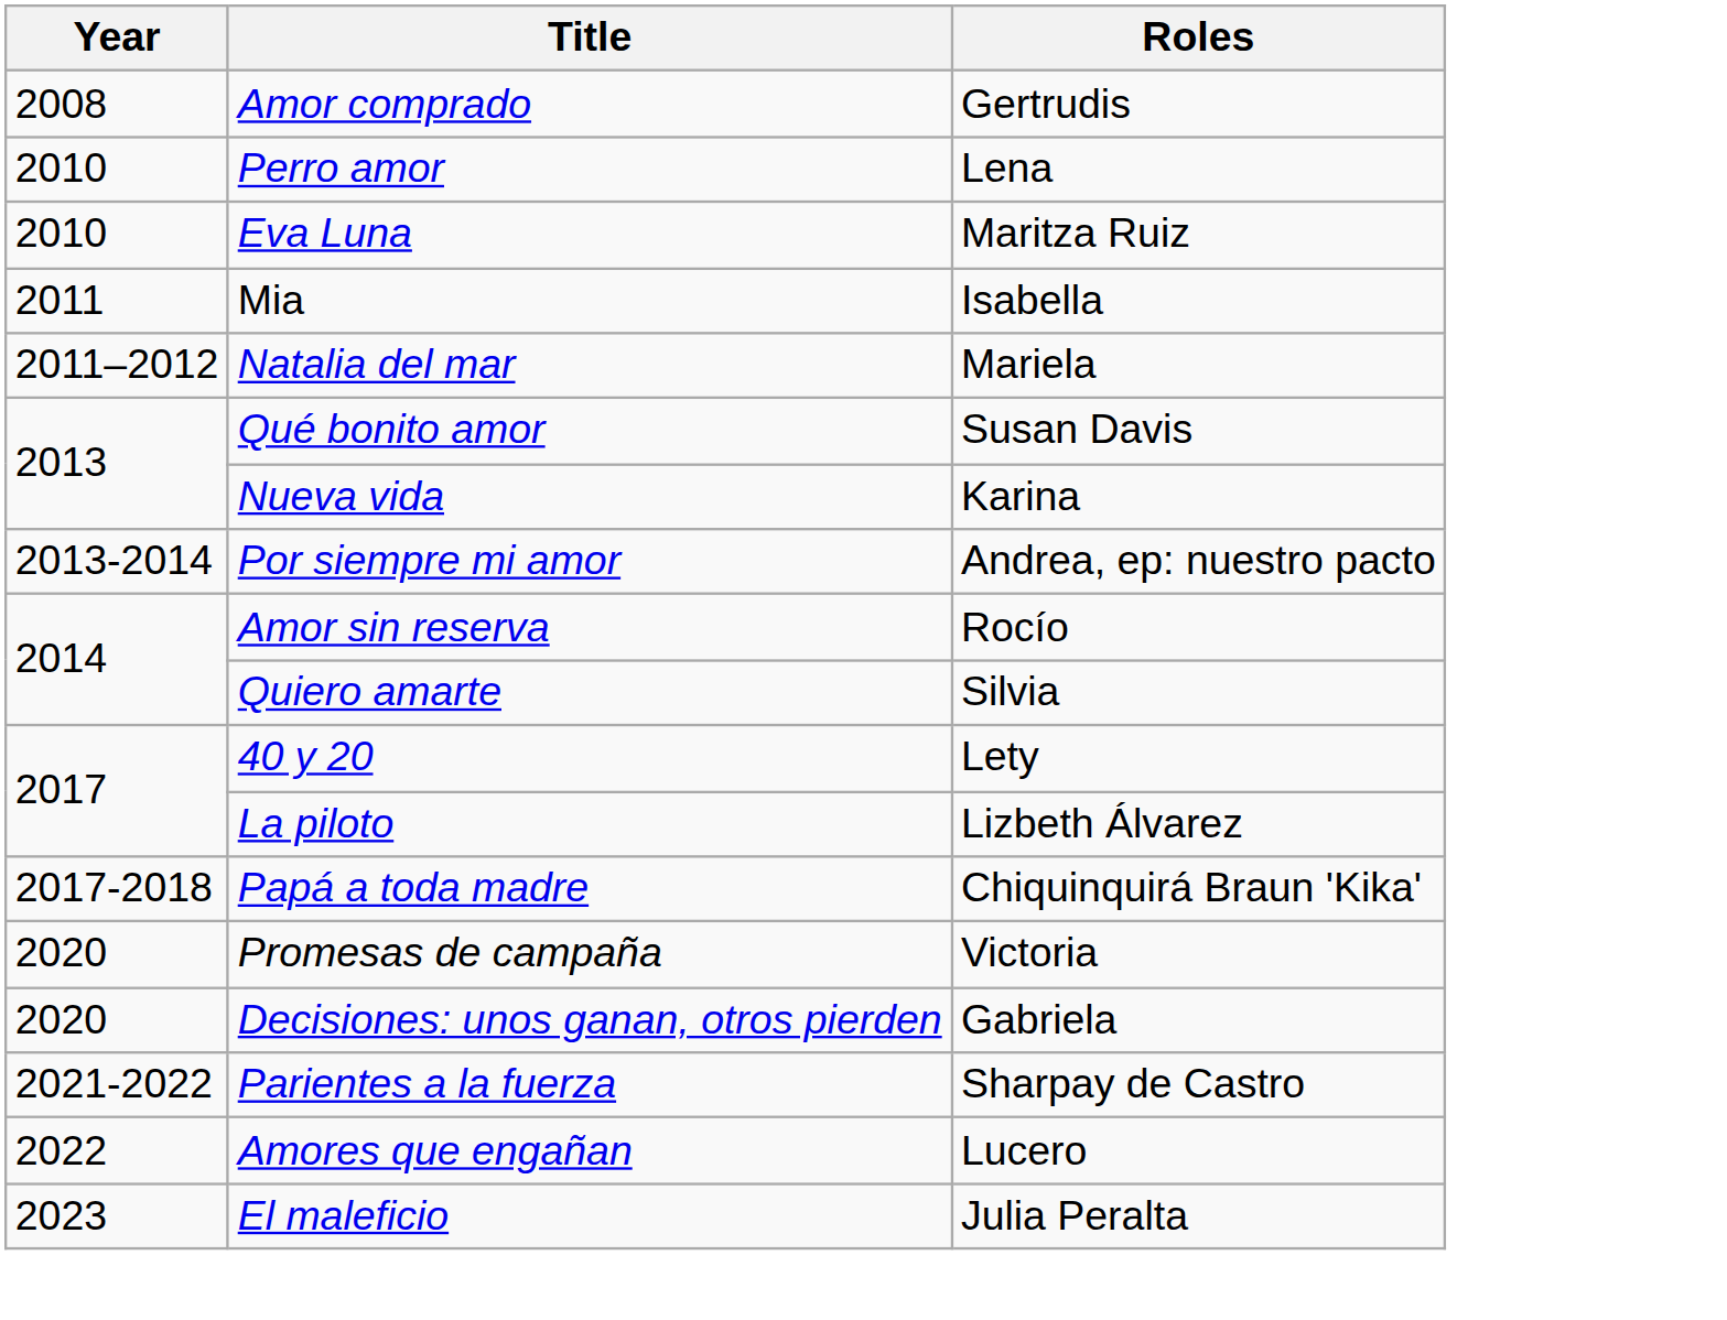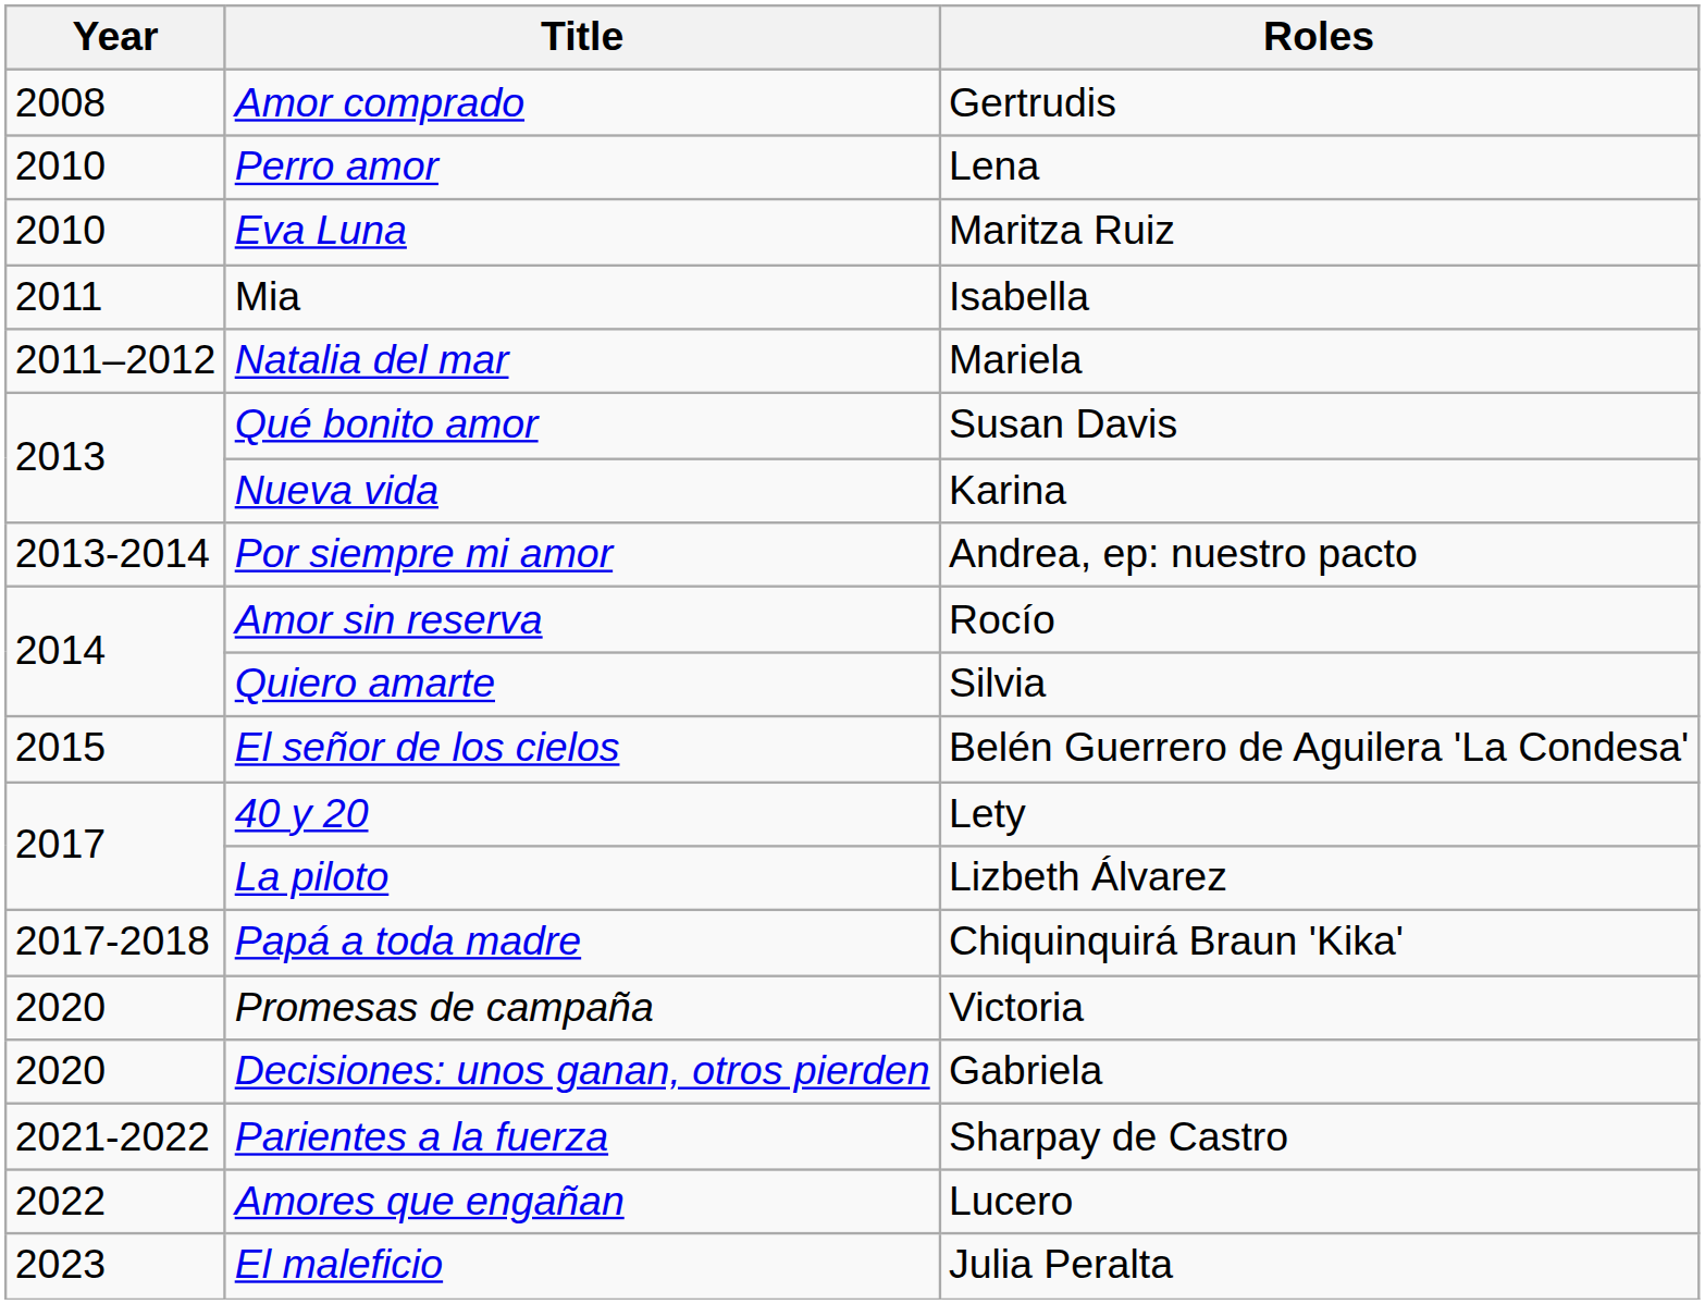+ row: 2015 | El señor de los cielos | Belén Guerrero de Aguilera 'La Condesa'
